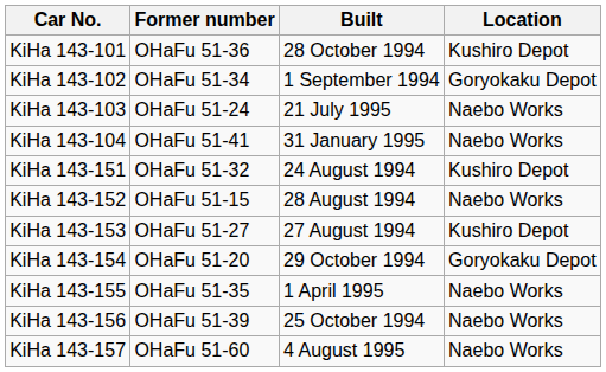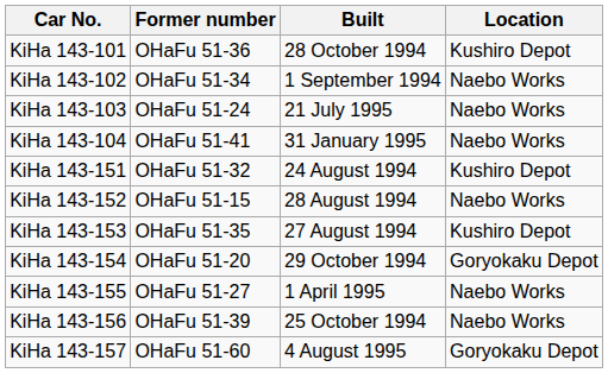KiHa 143-102 | Location: Goryokaku Depot -> Naebo Works
KiHa 143-153 | Former number: OHaFu 51-27 -> OHaFu 51-35
KiHa 143-155 | Former number: OHaFu 51-35 -> OHaFu 51-27
KiHa 143-157 | Location: Naebo Works -> Goryokaku Depot
